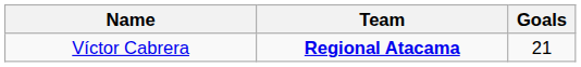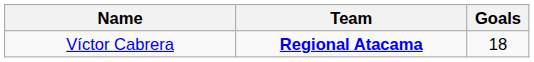Víctor Cabrera | Goals: 21 -> 18
